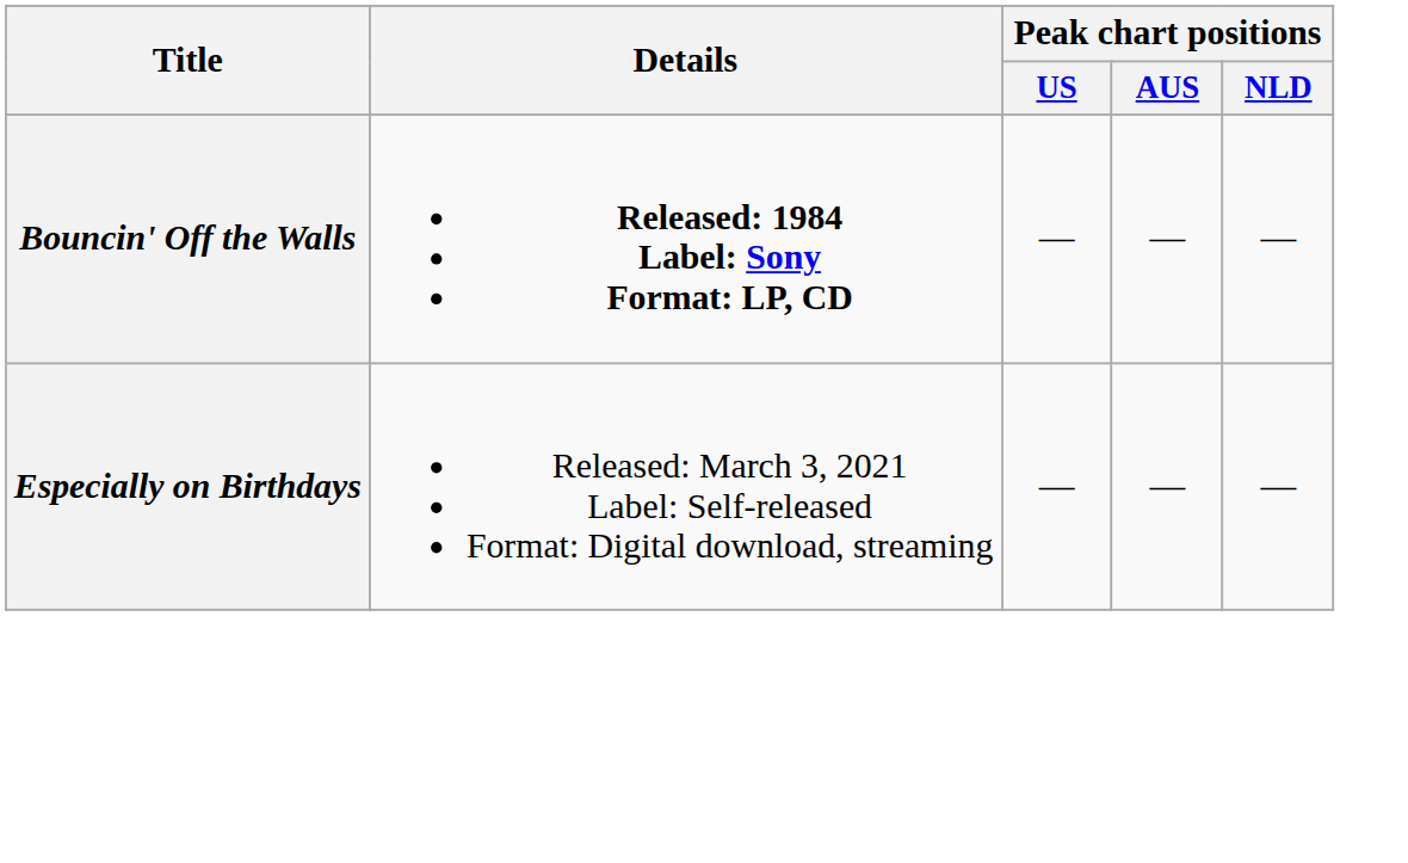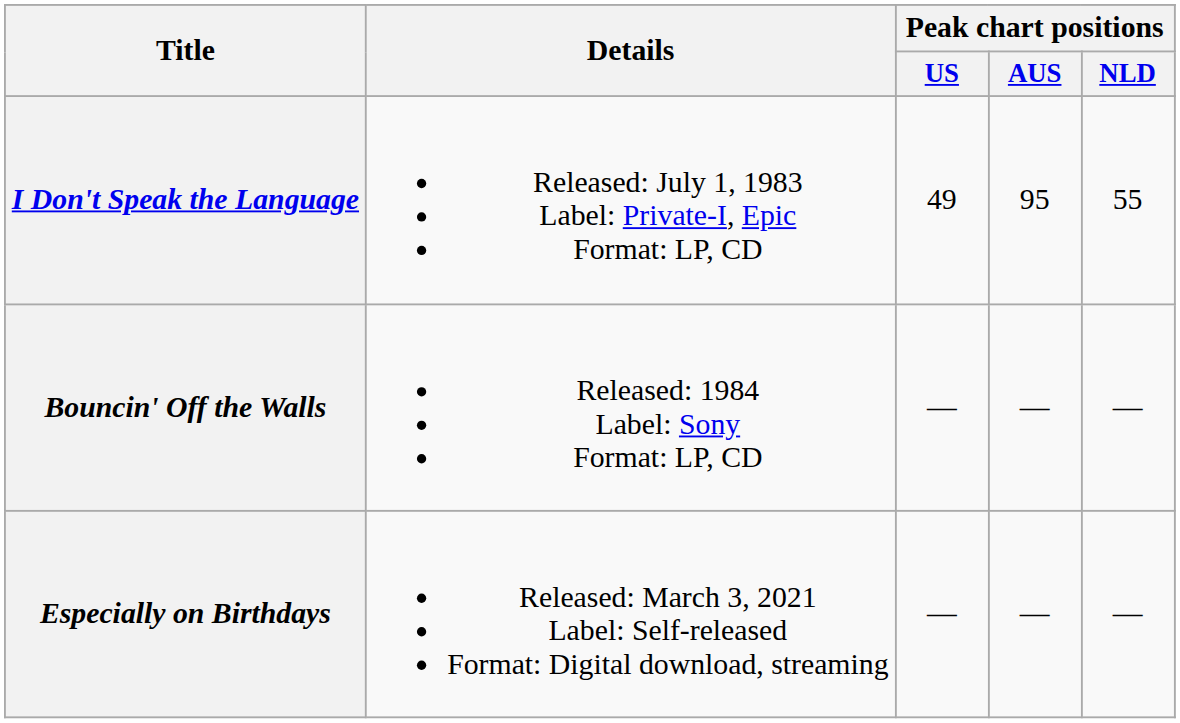+ row: I Don't Speak the Language | Released: July 1, 1983 Label: Private-I, Epic Format: LP, CD | 49 | 95 | 55
Bouncin' Off the Walls | Details: bold -> normal
